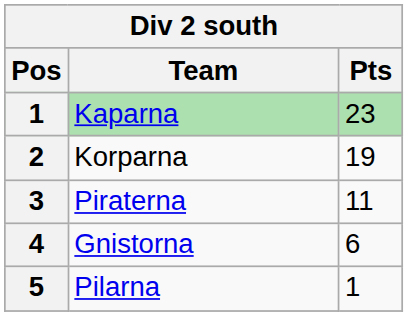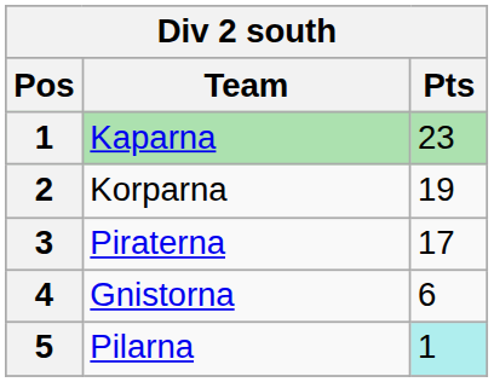Piraterna | Pts: 11 -> 17
Pilarna | Pts: no background -> paleturquoise background
